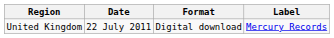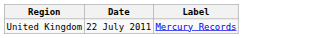- column: Format | Digital download
